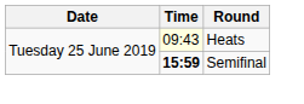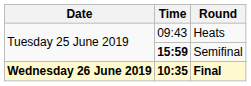Heats | Time: lightyellow background -> no background
+ row: Wednesday 26 June 2019 | 10:35 | Final
